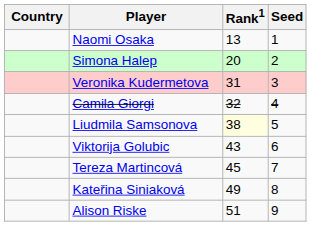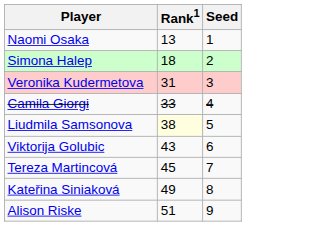- column: Country
Simona Halep | Rank1: 20 -> 18
Camila Giorgi | Rank1: 32 -> 33
